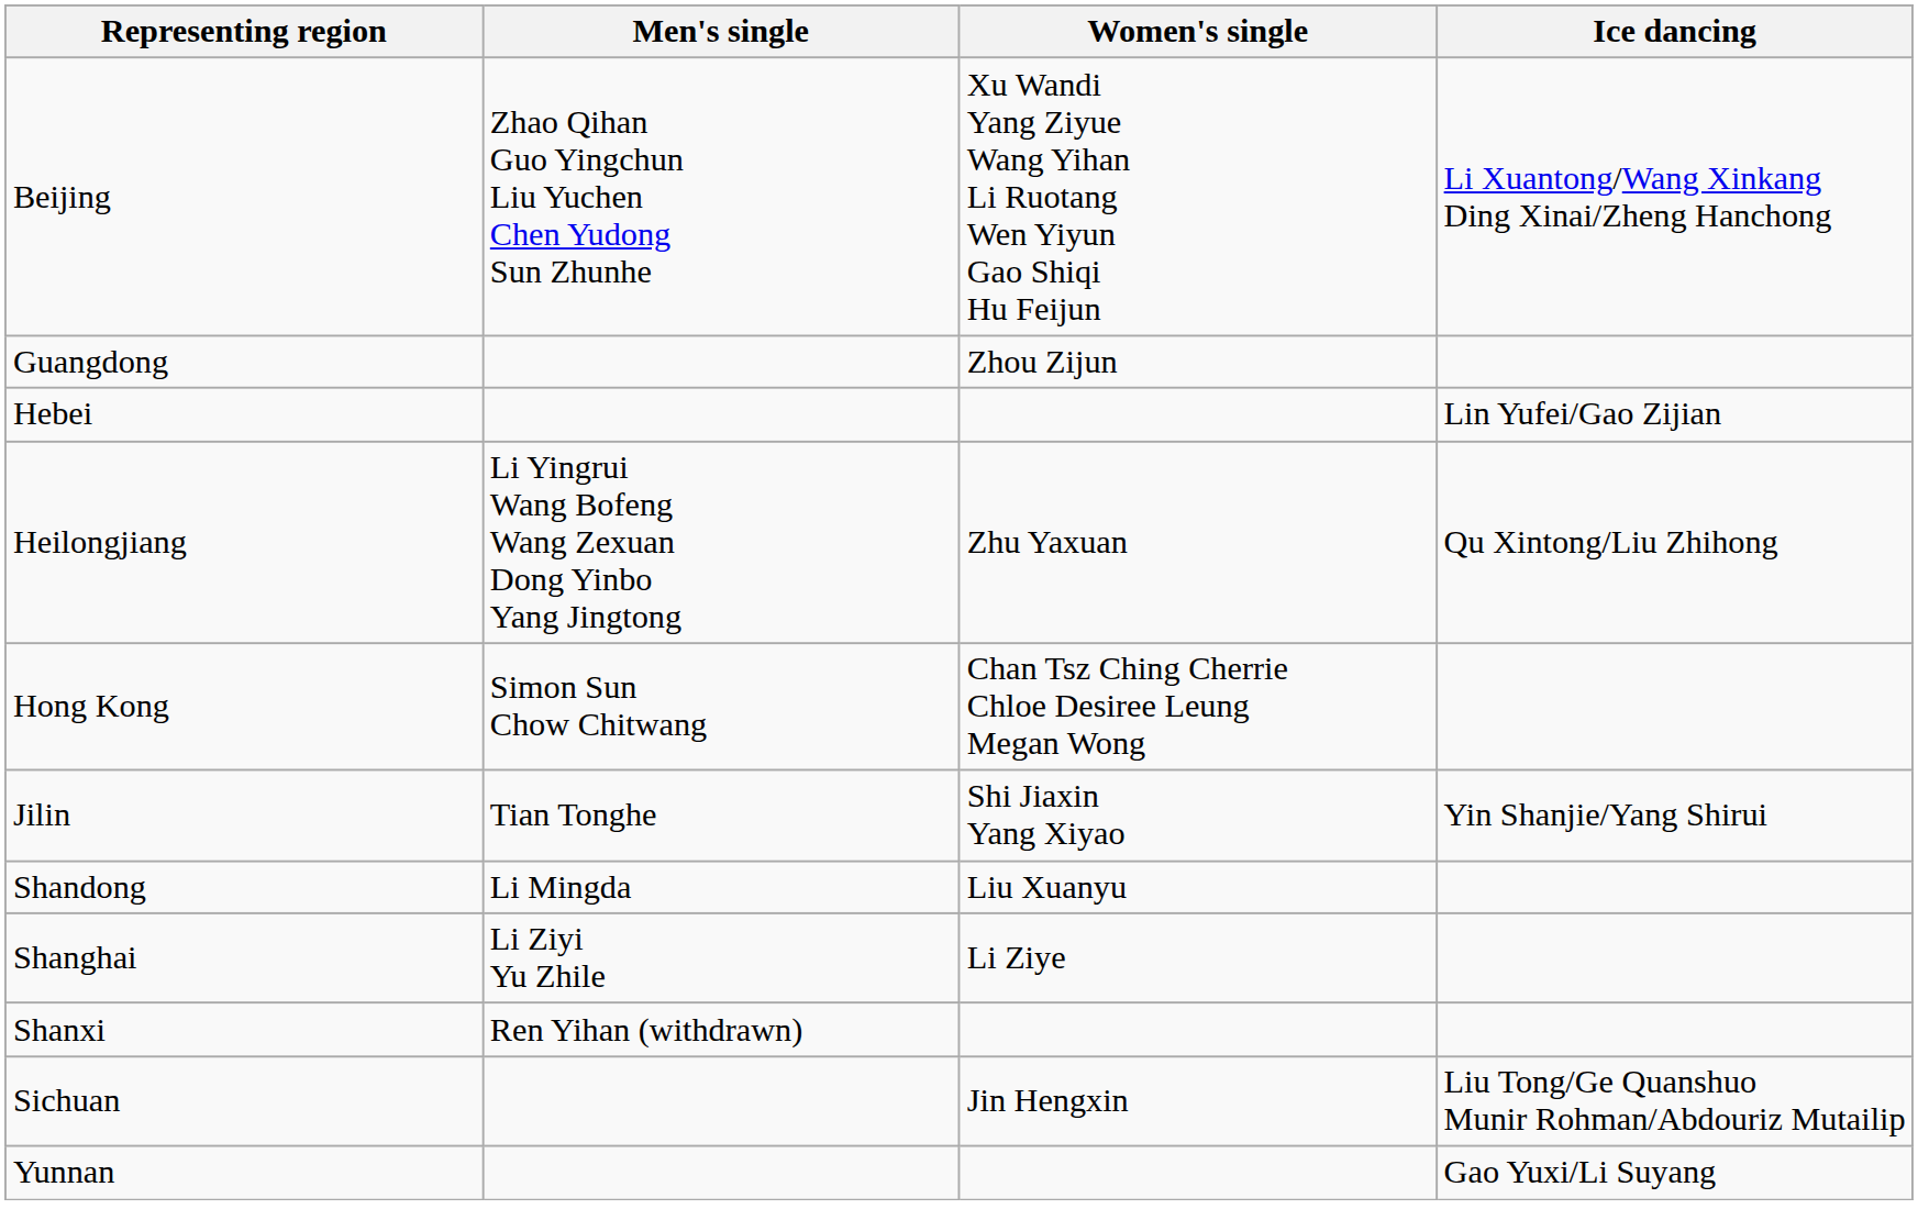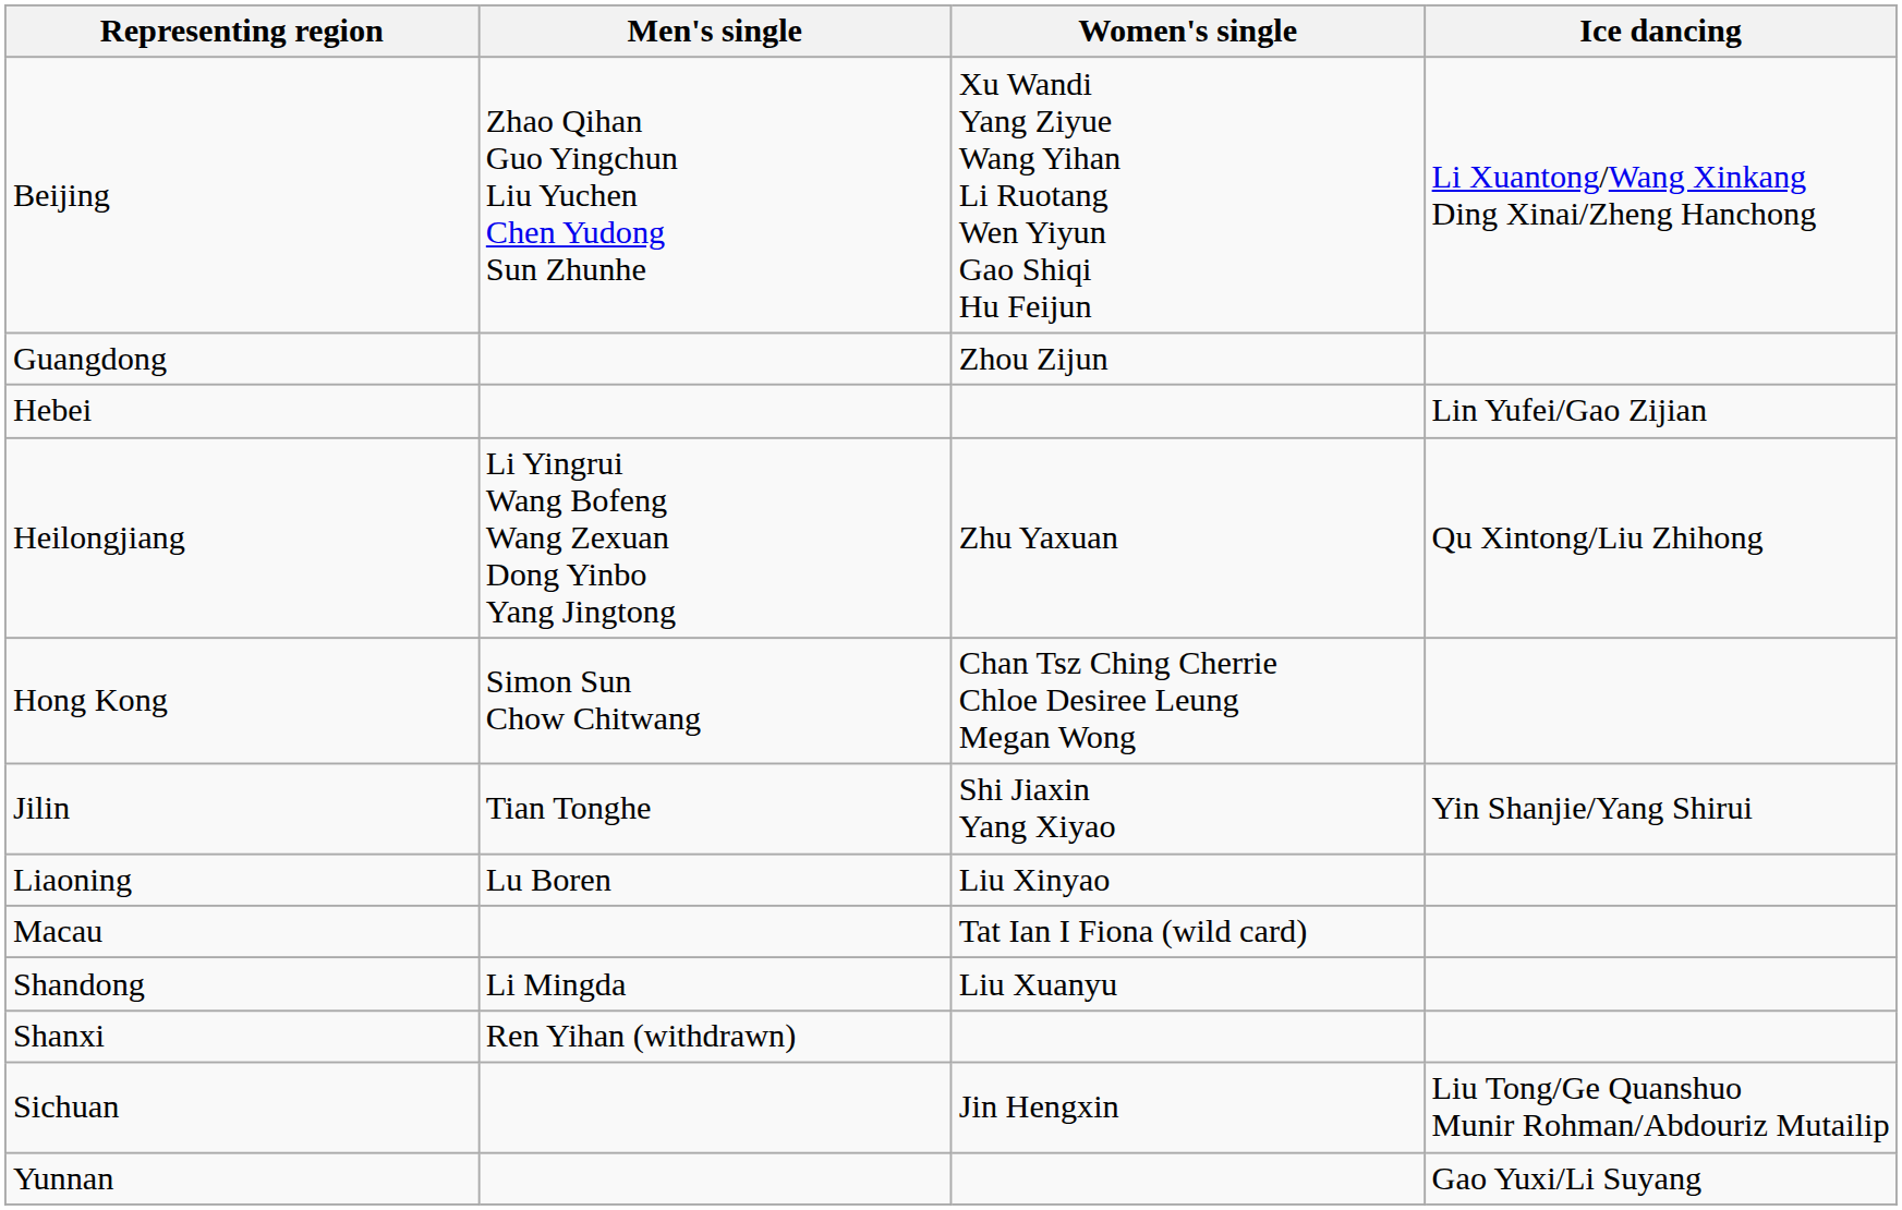+ row: Liaoning | Lu Boren | Liu Xinyao
+ row: Macau | Tat Ian I Fiona (wild card)
- row: Shanghai | Li Ziyi Yu Zhile | Li Ziye
